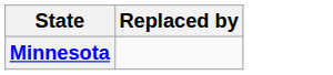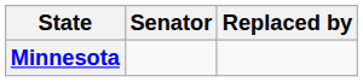+ column: Senator
